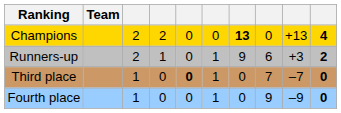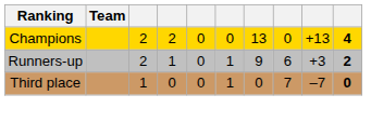Champions | column 7: bold -> normal
Third place | column 5: bold -> normal
- row: Fourth place | 1 | 0 | 0 | 1 | 0 | 9 | –9 | 0
